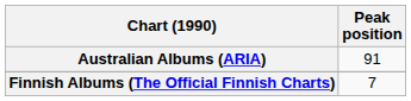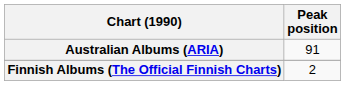Finnish Albums (The Official Finnish Charts) | Peak position: 7 -> 2
